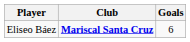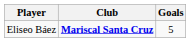Eliseo Báez | Goals: 6 -> 5
